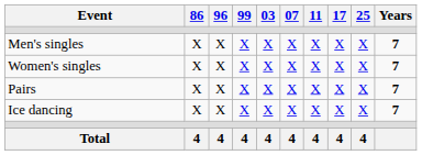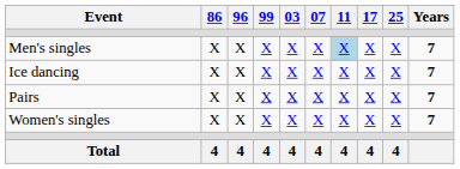Men's singles | 11: no background -> lightblue background
rows swapped: Women's singles <-> Ice dancing
